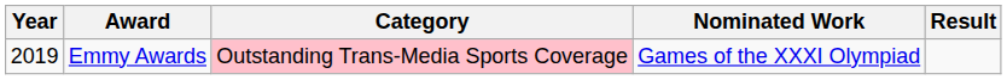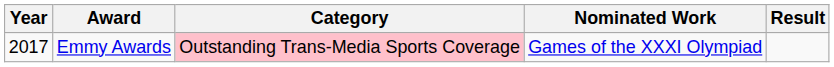Emmy Awards | Year: 2019 -> 2017
